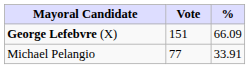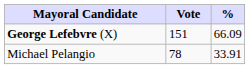Michael Pelangio | Vote: 77 -> 78
